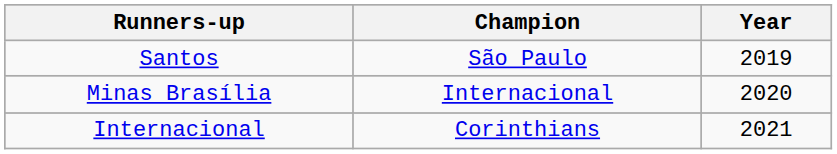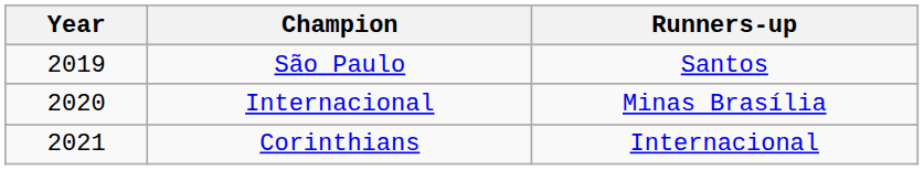columns swapped: Year <-> Runners-up
